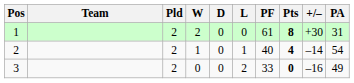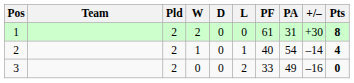columns swapped: PA <-> Pts
